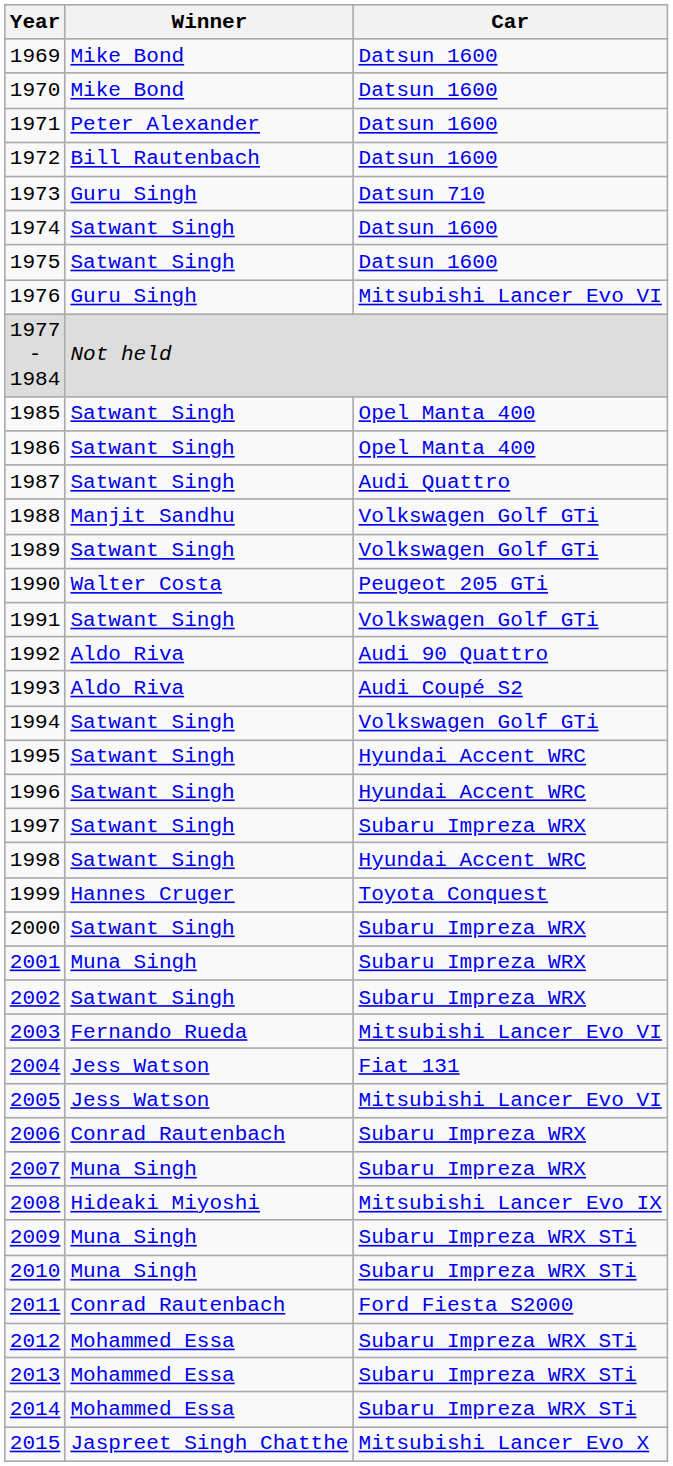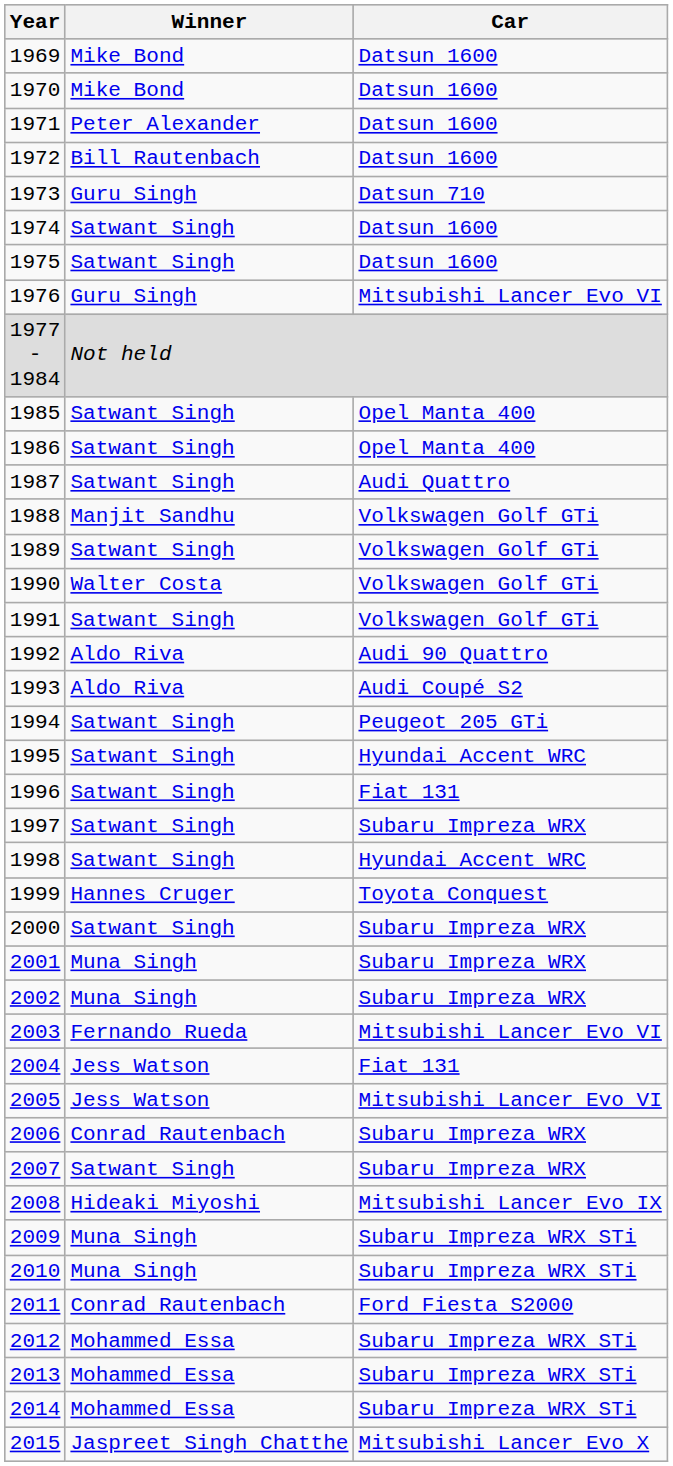1990 | Car: Peugeot 205 GTi -> Volkswagen Golf GTi
1994 | Car: Volkswagen Golf GTi -> Peugeot 205 GTi
1996 | Car: Hyundai Accent WRC -> Fiat 131
2002 | Winner: Satwant Singh -> Muna Singh
2007 | Winner: Muna Singh -> Satwant Singh
